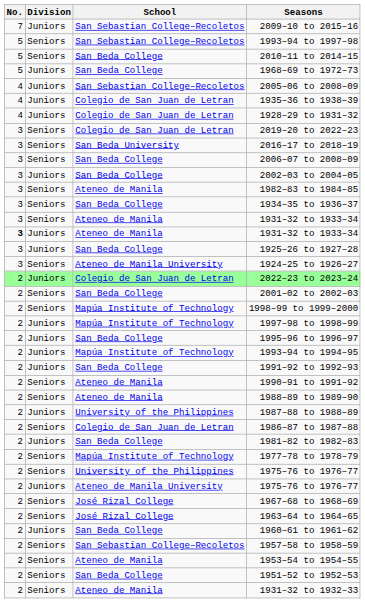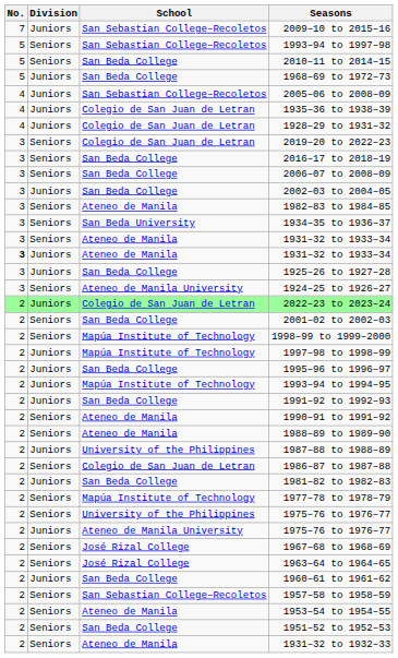2016–17 to 2018–19 | School: San Beda University -> San Beda College
1934–35 to 1936–37 | School: San Beda College -> San Beda University
